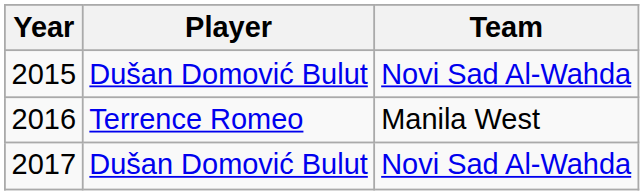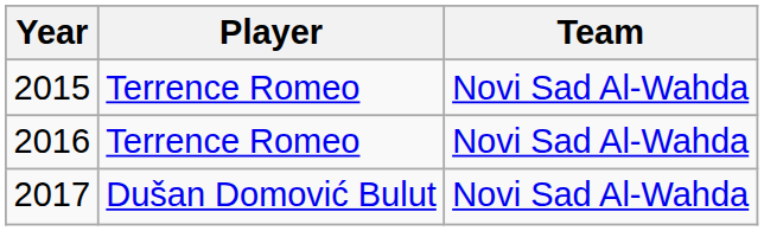2015 | Player: Dušan Domović Bulut -> Terrence Romeo
2016 | Team: Manila West -> Novi Sad Al-Wahda
